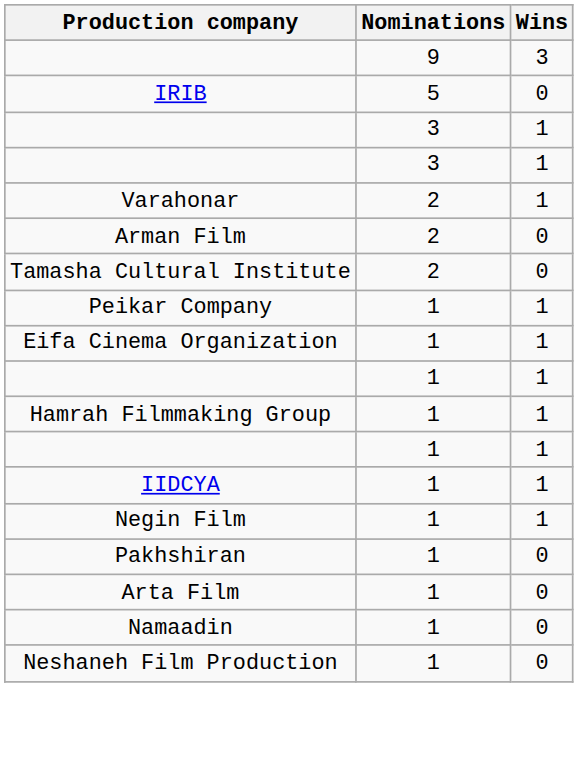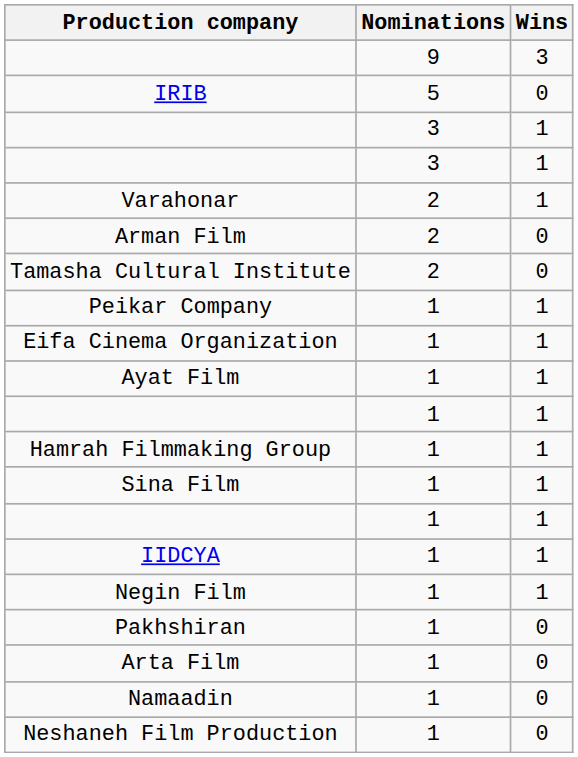+ row: Ayat Film | 1 | 1
+ row: Sina Film | 1 | 1
